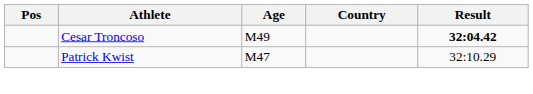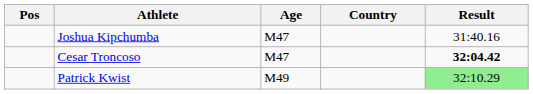+ row: Joshua Kipchumba | M47 | 31:40.16
Cesar Troncoso | Age: M49 -> M47
Patrick Kwist | Age: M47 -> M49
Patrick Kwist | Result: no background -> lightgreen background
